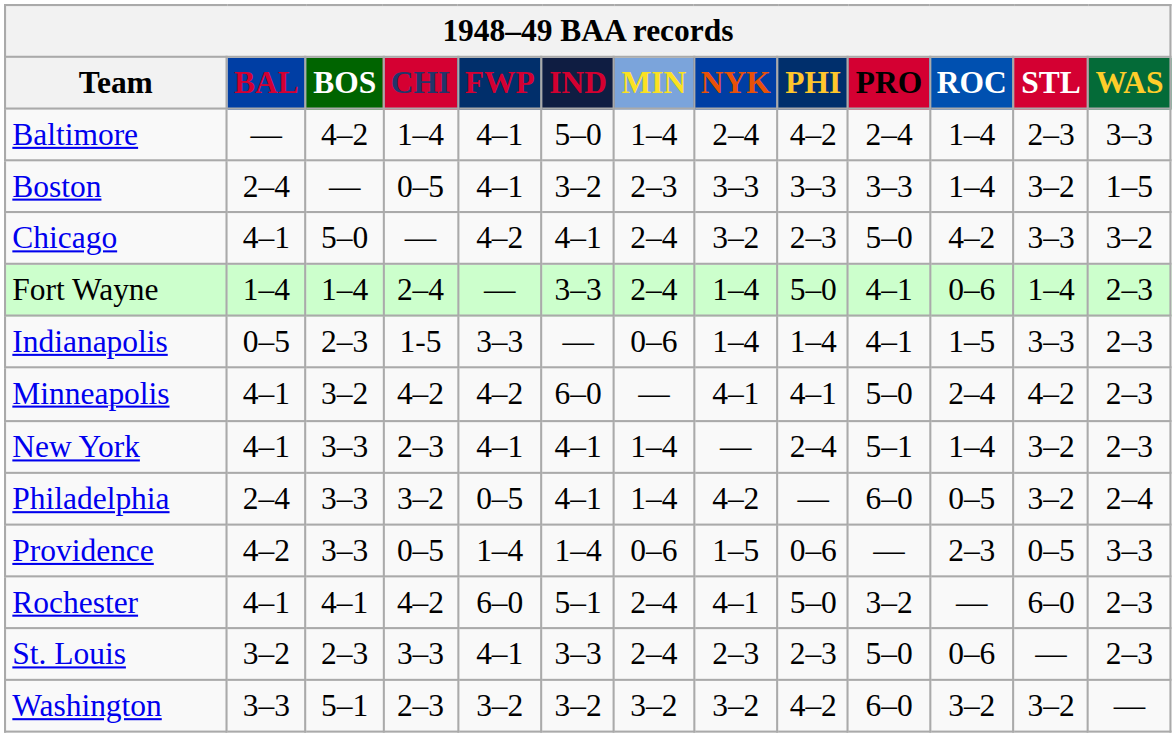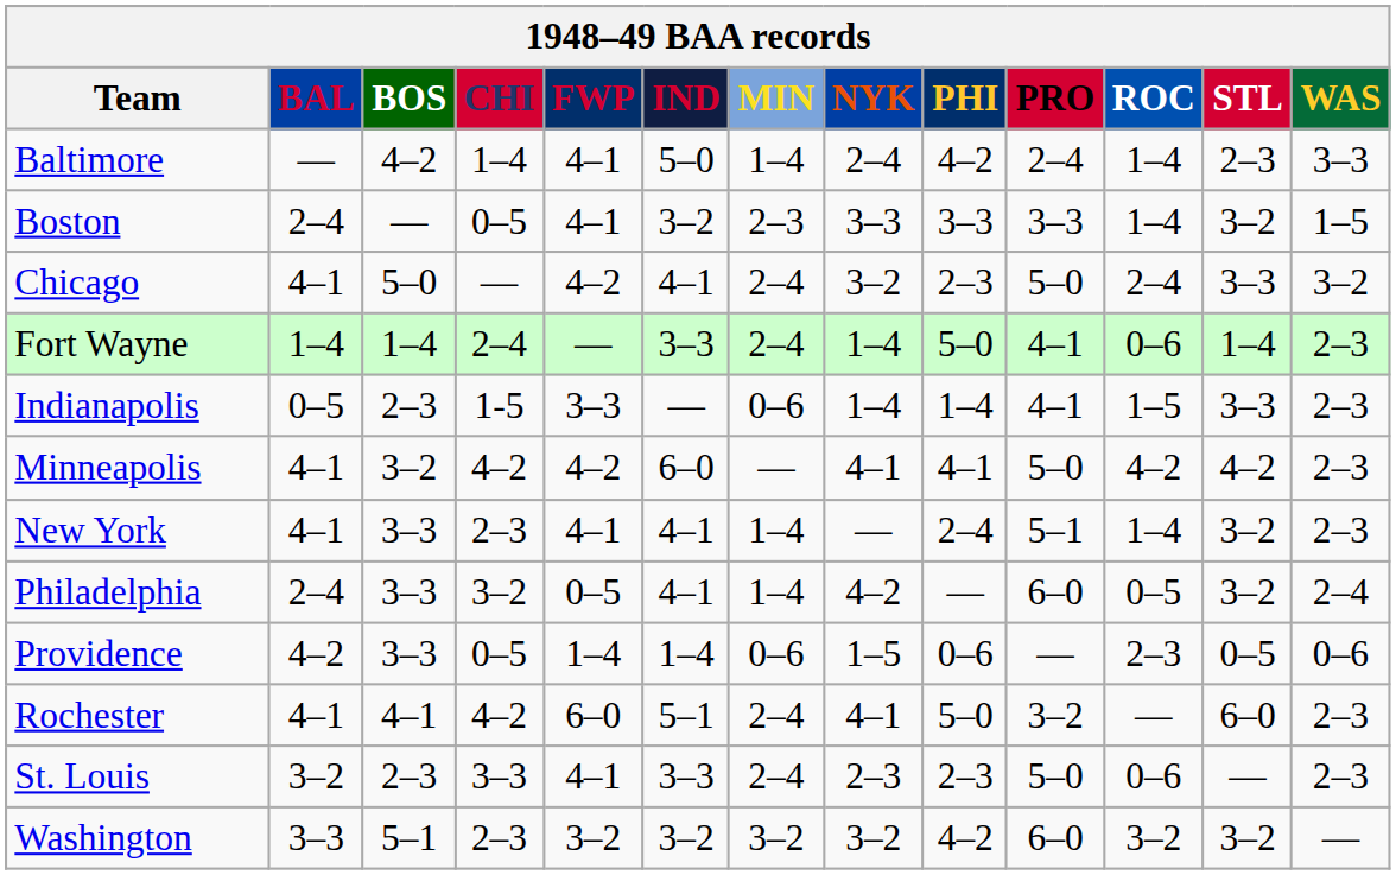Chicago | ROC: 4–2 -> 2–4
Minneapolis | ROC: 2–4 -> 4–2
Providence | WAS: 3–3 -> 0–6
